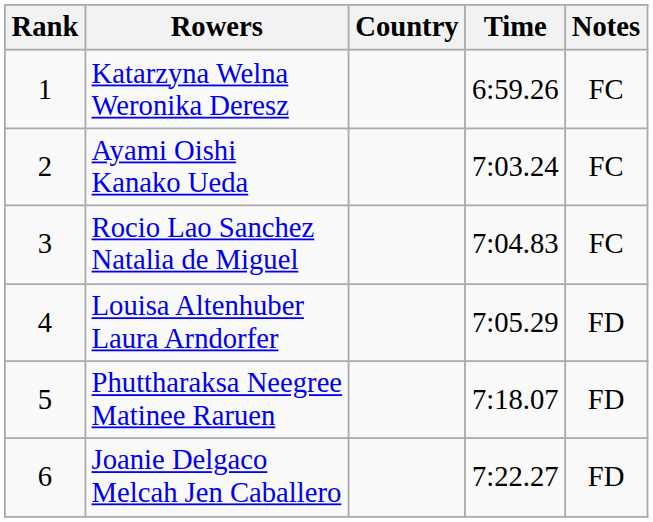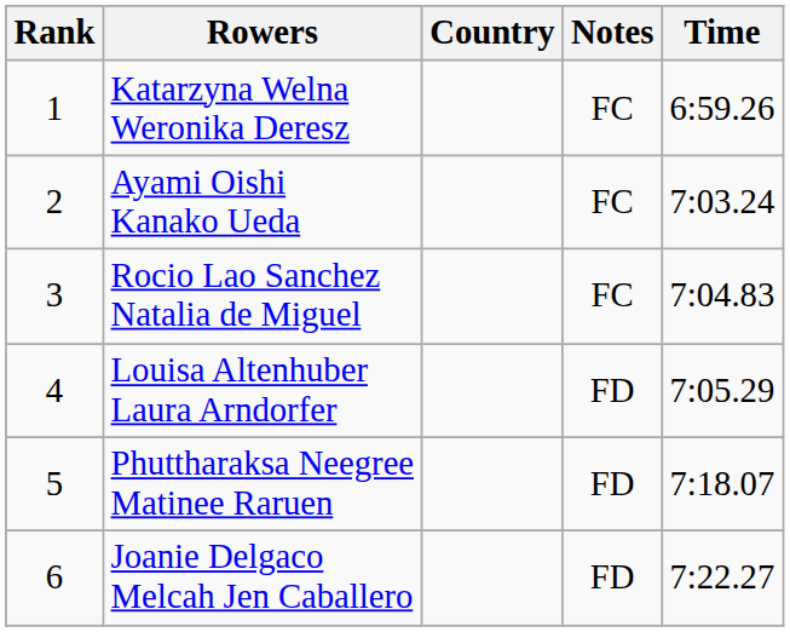columns swapped: Time <-> Notes
